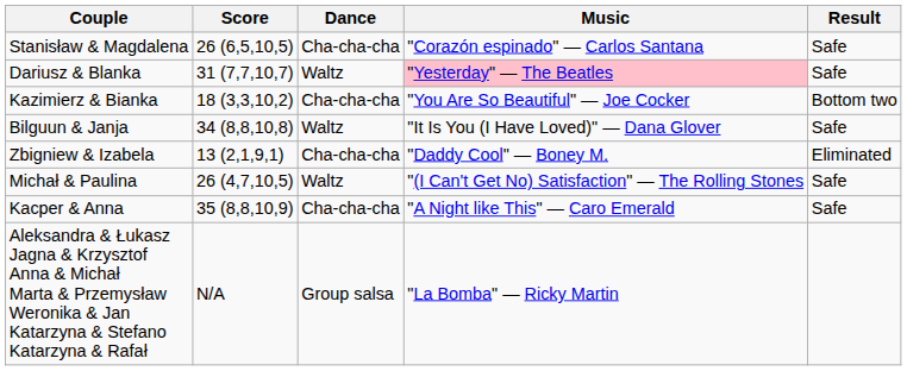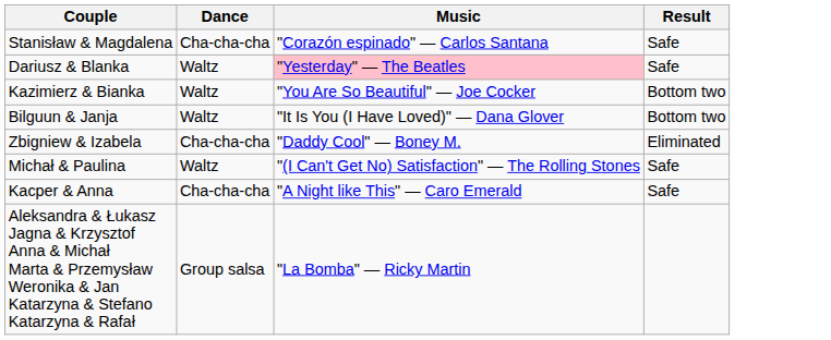- column: Score | 26 (6,5,10,5) | 31 (7,7,10,7) | 18 (3,3,10,2) | 34 (8,8,10,8) | 13 (2,1,9,1) | 26 (4,7,10,5) | 35 (8,8,10,9) | N/A
Kazimierz & Bianka | Dance: Cha-cha-cha -> Waltz
Bilguun & Janja | Result: Safe -> Bottom two
